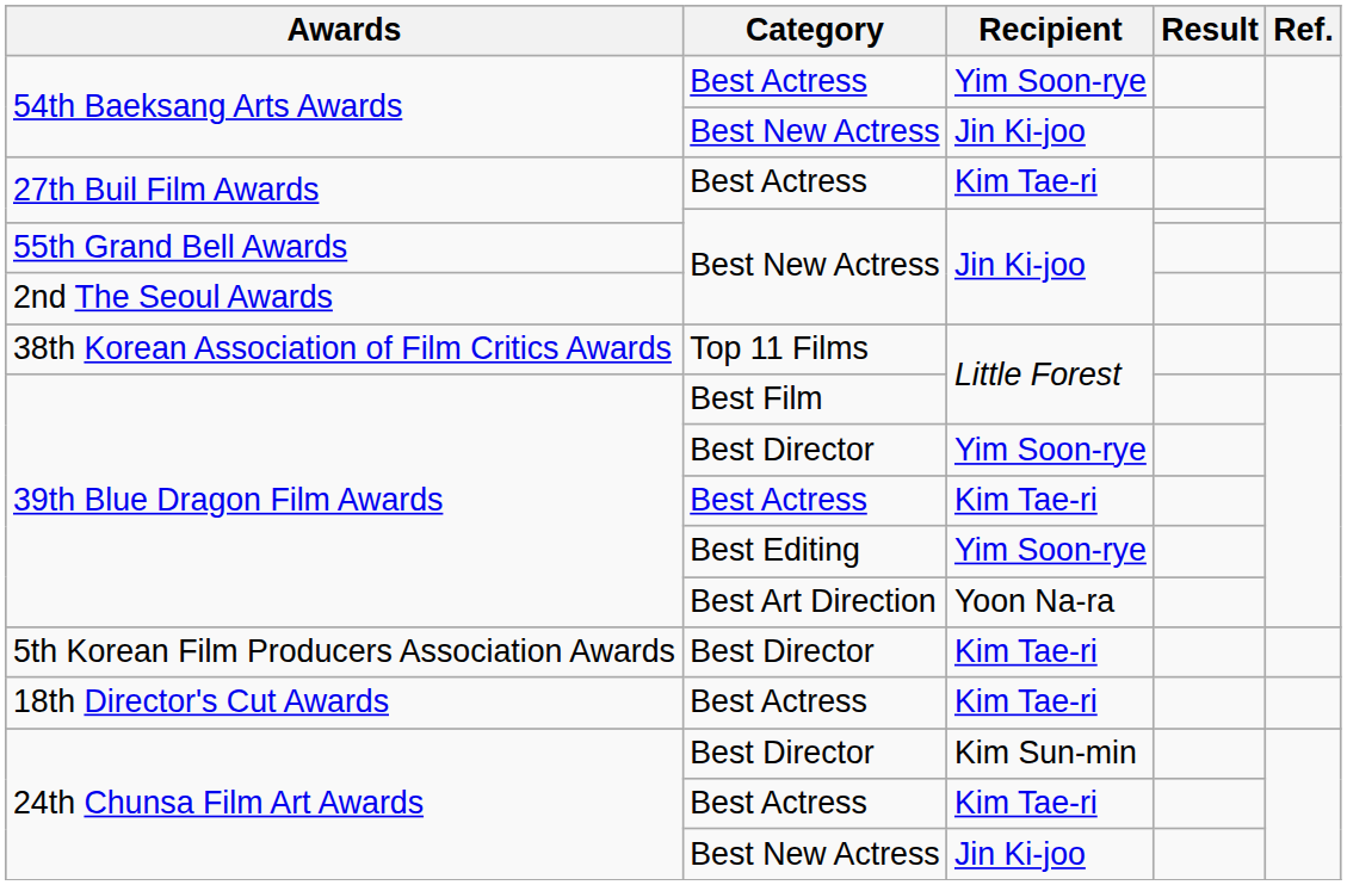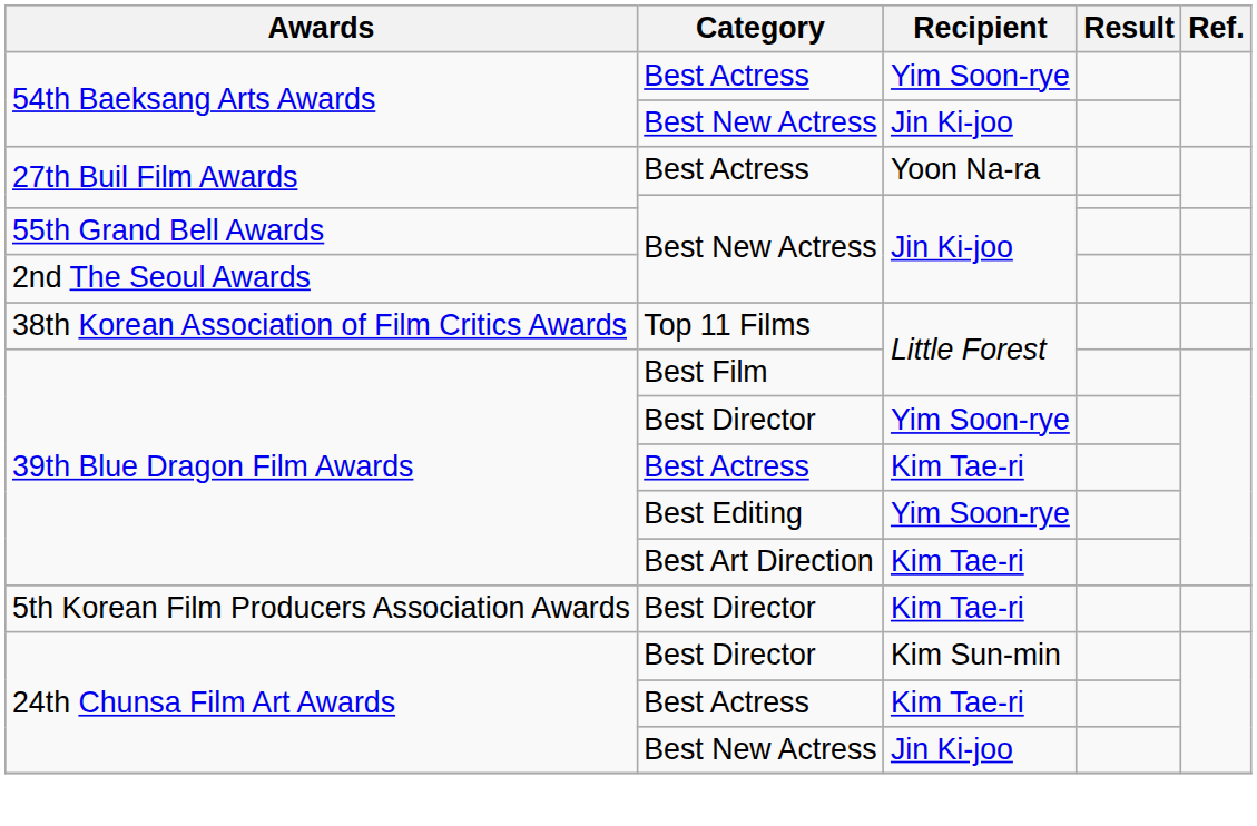27th Buil Film Awards / Best Actress | Recipient: Kim Tae-ri -> Yoon Na-ra
39th Blue Dragon Film Awards / Best Art Direction | Recipient: Yoon Na-ra -> Kim Tae-ri
- row: 18th Director's Cut Awards | Best Actress | Kim Tae-ri
